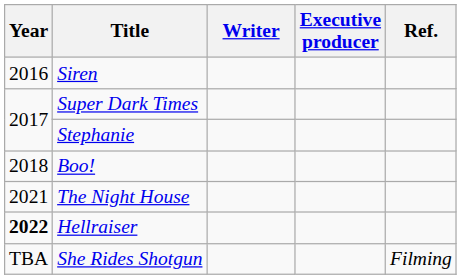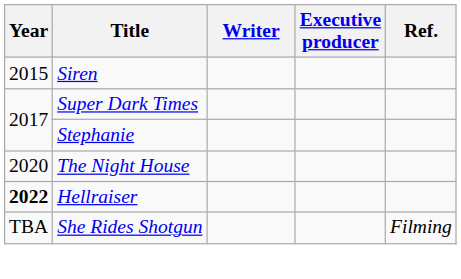Siren | Year: 2016 -> 2015
- row: 2018 | Boo!
The Night House | Year: 2021 -> 2020
